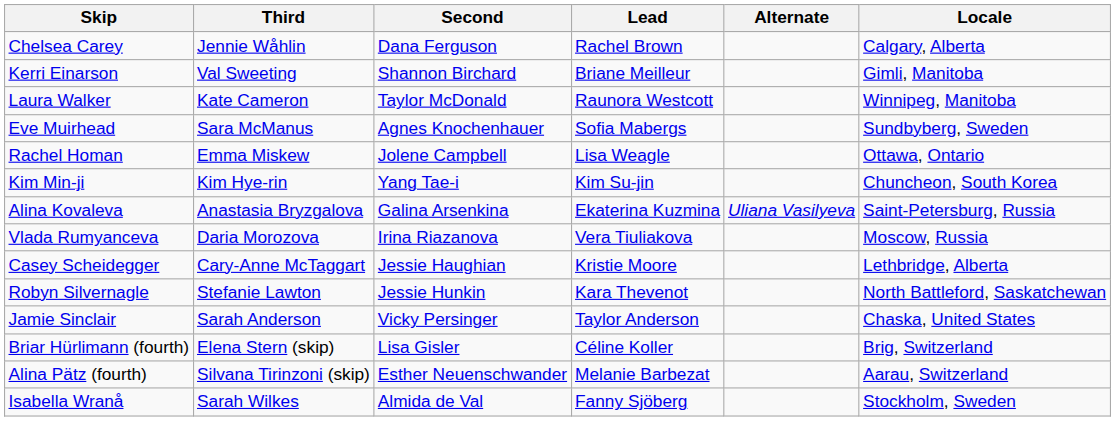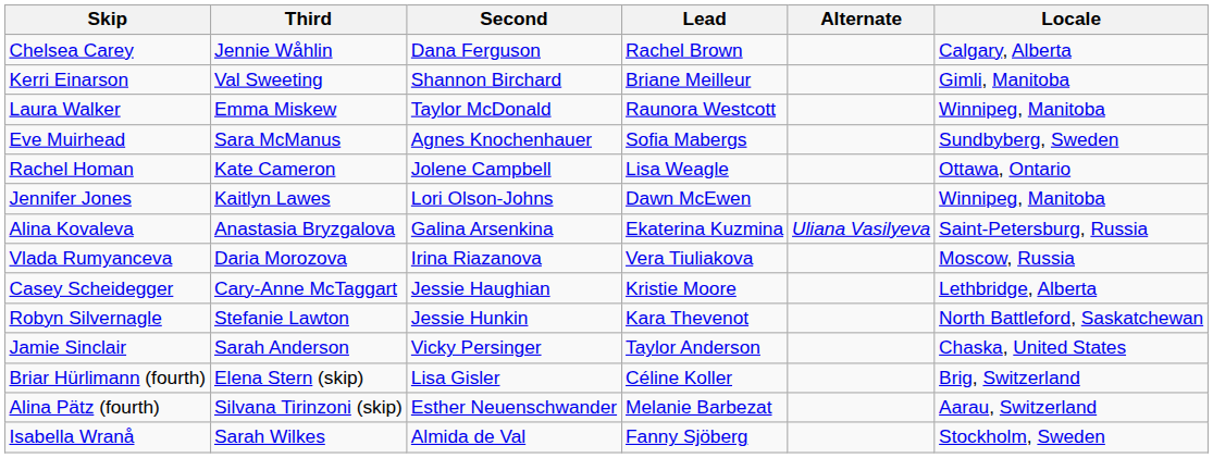Laura Walker | Third: Kate Cameron -> Emma Miskew
Rachel Homan | Third: Emma Miskew -> Kate Cameron
+ row: Jennifer Jones | Kaitlyn Lawes | Lori Olson-Johns | Dawn McEwen | Winnipeg, Manitoba
- row: Kim Min-ji | Kim Hye-rin | Yang Tae-i | Kim Su-jin | Chuncheon, South Korea
